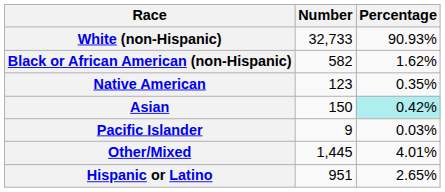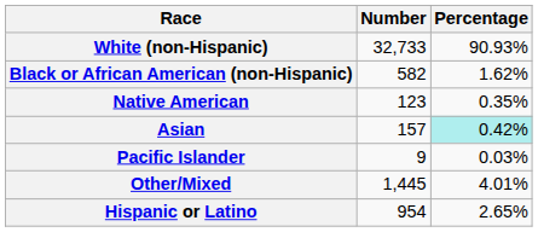Asian | Number: 150 -> 157
Hispanic or Latino | Number: 951 -> 954
